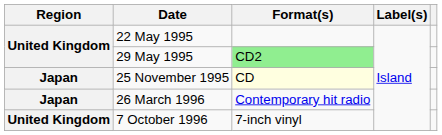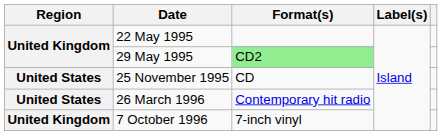25 November 1995 | Region: Japan -> United States
25 November 1995 | Format(s): lightyellow background -> no background
26 March 1996 | Region: Japan -> United States
